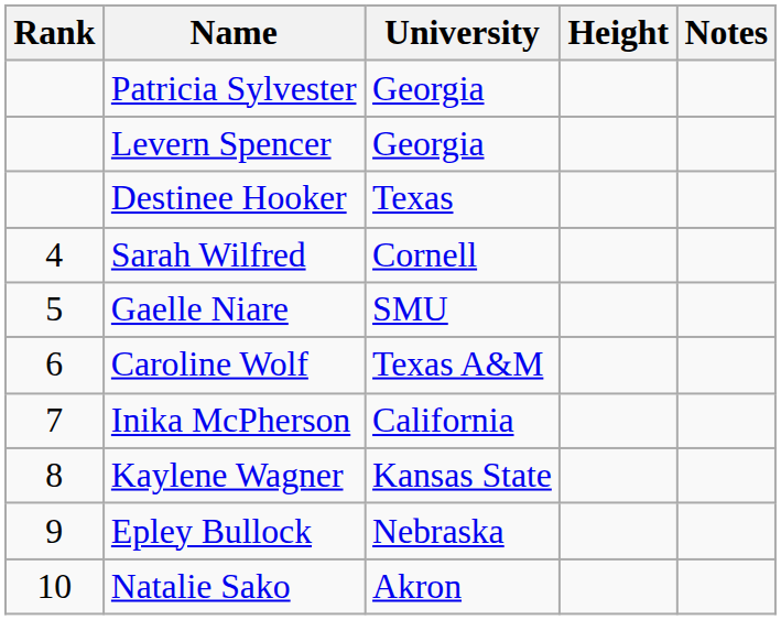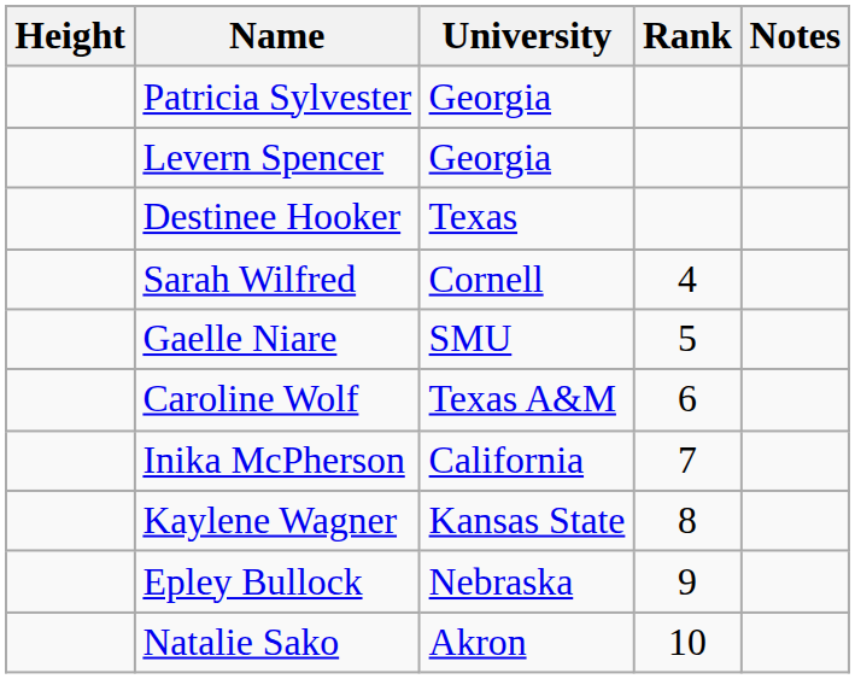columns swapped: Rank <-> Height
